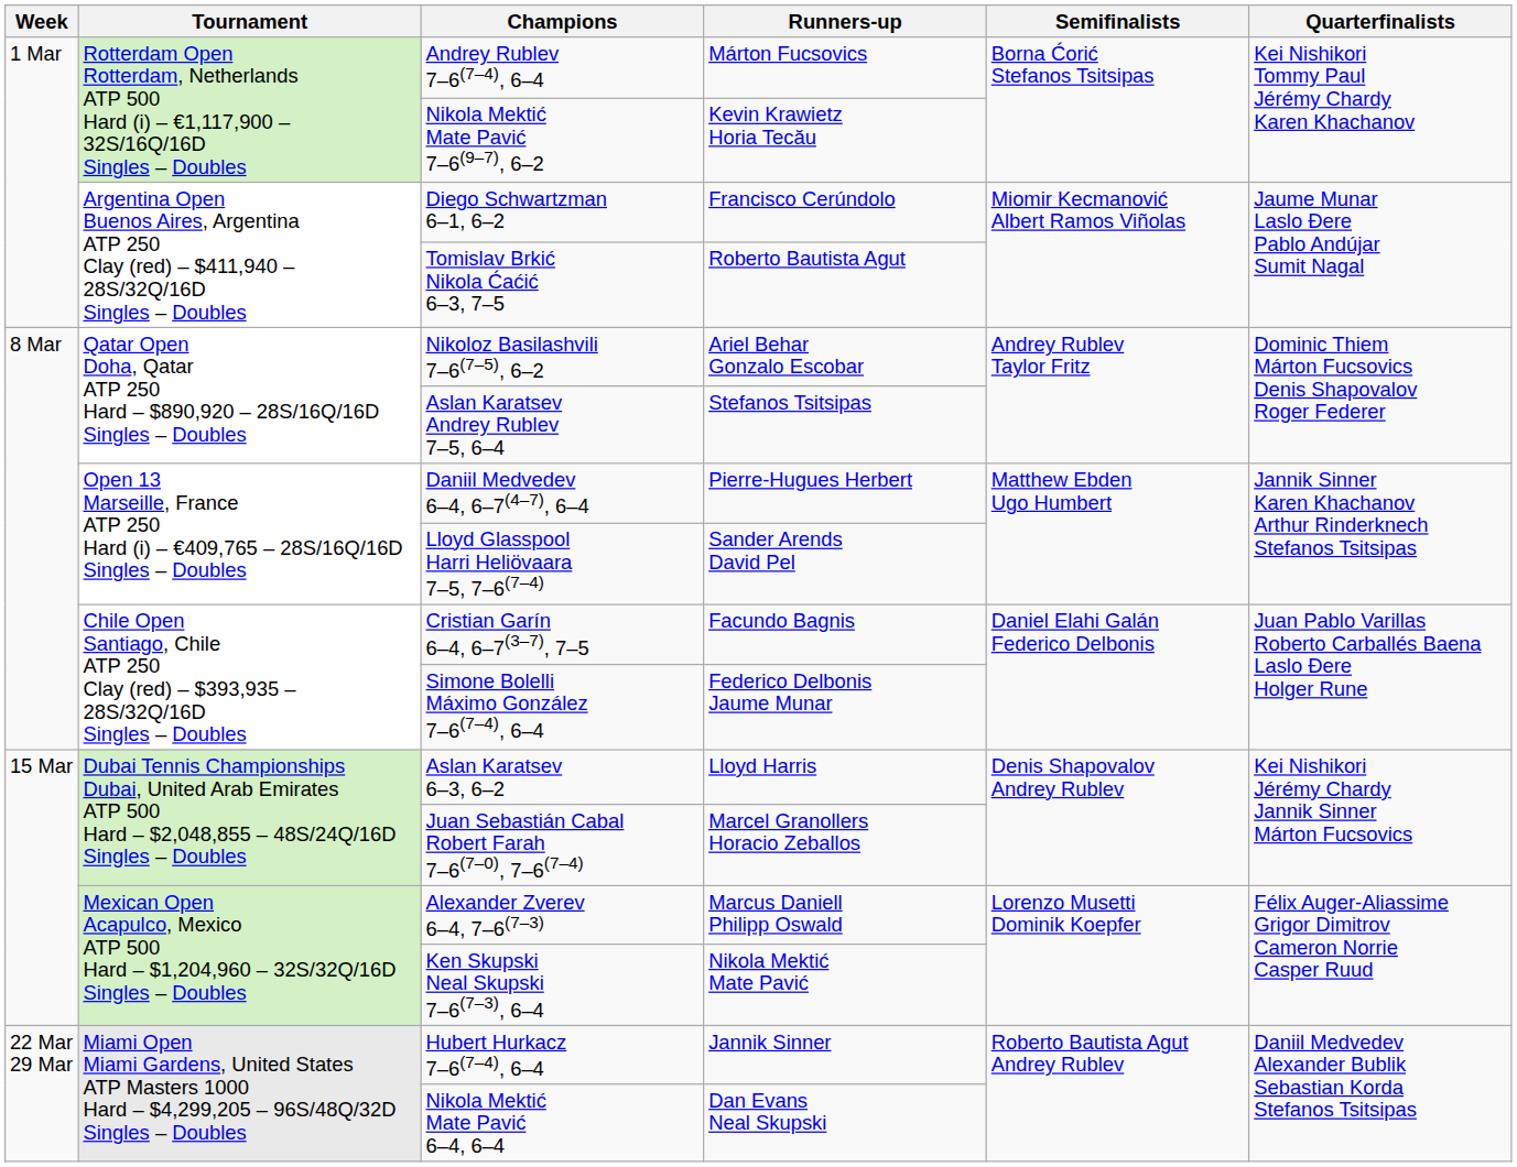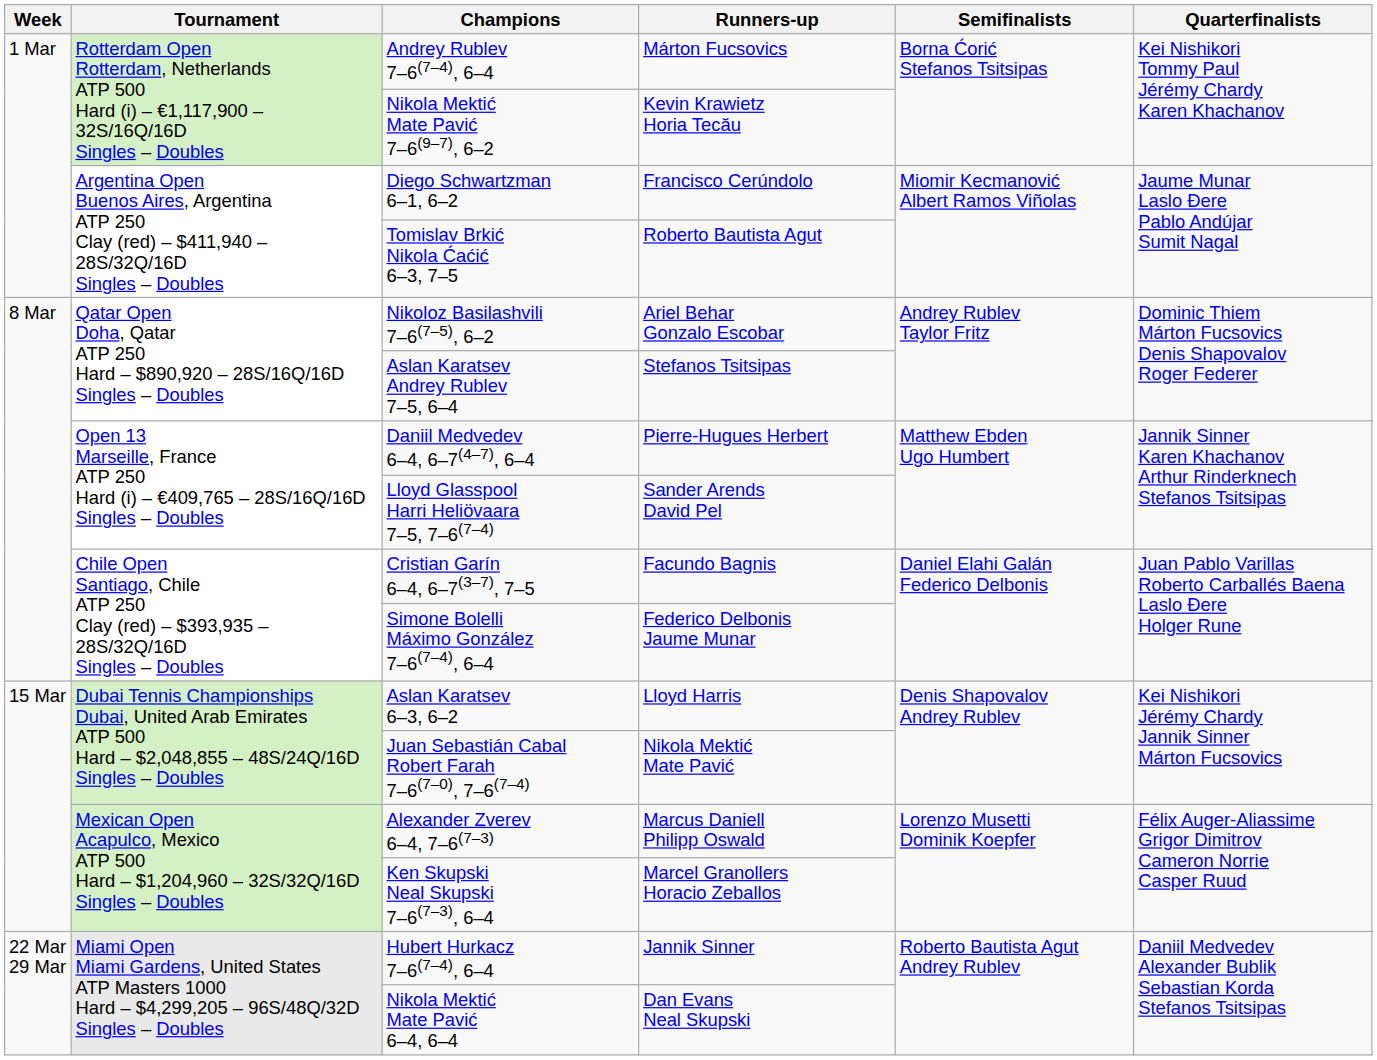Juan Sebastián Cabal Robert Farah 7–6(7–0), 7–6(7–4) | Runners-up: Marcel Granollers Horacio Zeballos -> Nikola Mektić Mate Pavić
Ken Skupski Neal Skupski 7–6(7–3), 6–4 | Runners-up: Nikola Mektić Mate Pavić -> Marcel Granollers Horacio Zeballos
